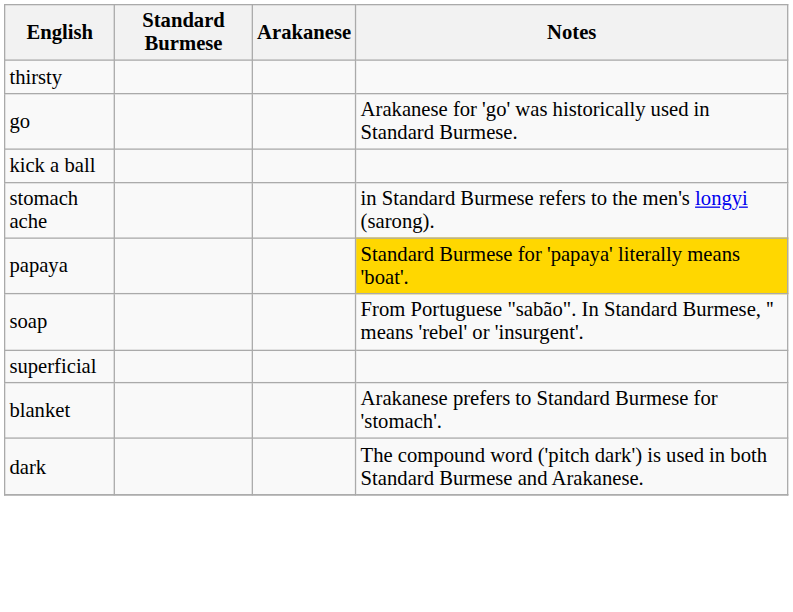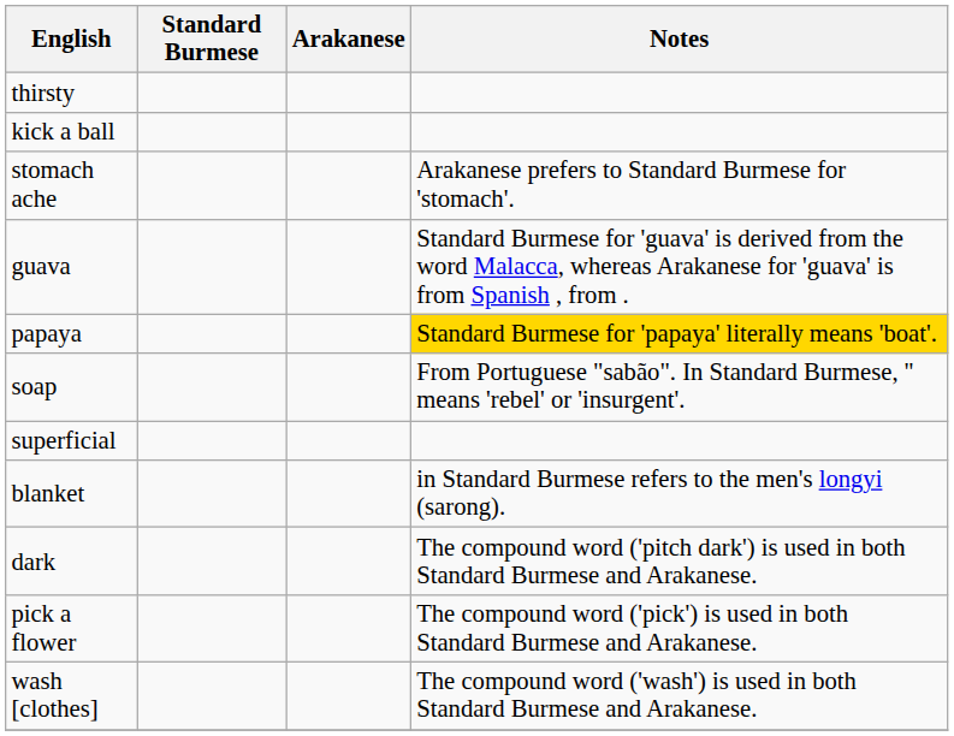- row: go | Arakanese for 'go' was historically used in Standard Burmese.
stomach ache | Notes: in Standard Burmese refers to the men's longyi (sarong). -> Arakanese prefers to Standard Burmese for 'stomach'.
+ row: guava | Standard Burmese for 'guava' is derived from the word Malacca, whereas Arakanese for 'guava' is from Spanish , from .
blanket | Notes: Arakanese prefers to Standard Burmese for 'stomach'. -> in Standard Burmese refers to the men's longyi (sarong).
+ row: pick a flower | The compound word ('pick') is used in both Standard Burmese and Arakanese.
+ row: wash [clothes] | The compound word ('wash') is used in both Standard Burmese and Arakanese.
